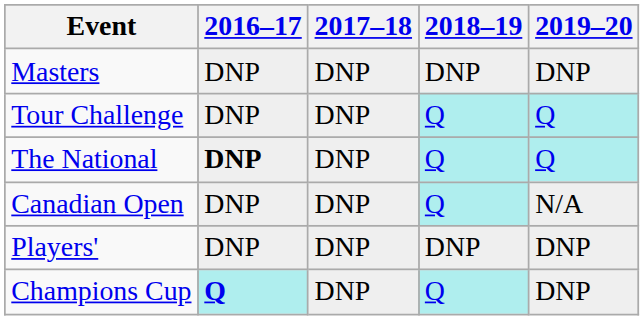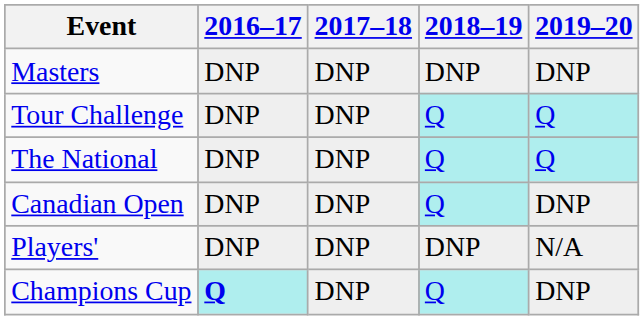The National | 2016–17: bold -> normal
Canadian Open | 2019–20: N/A -> DNP
Players' | 2019–20: DNP -> N/A
